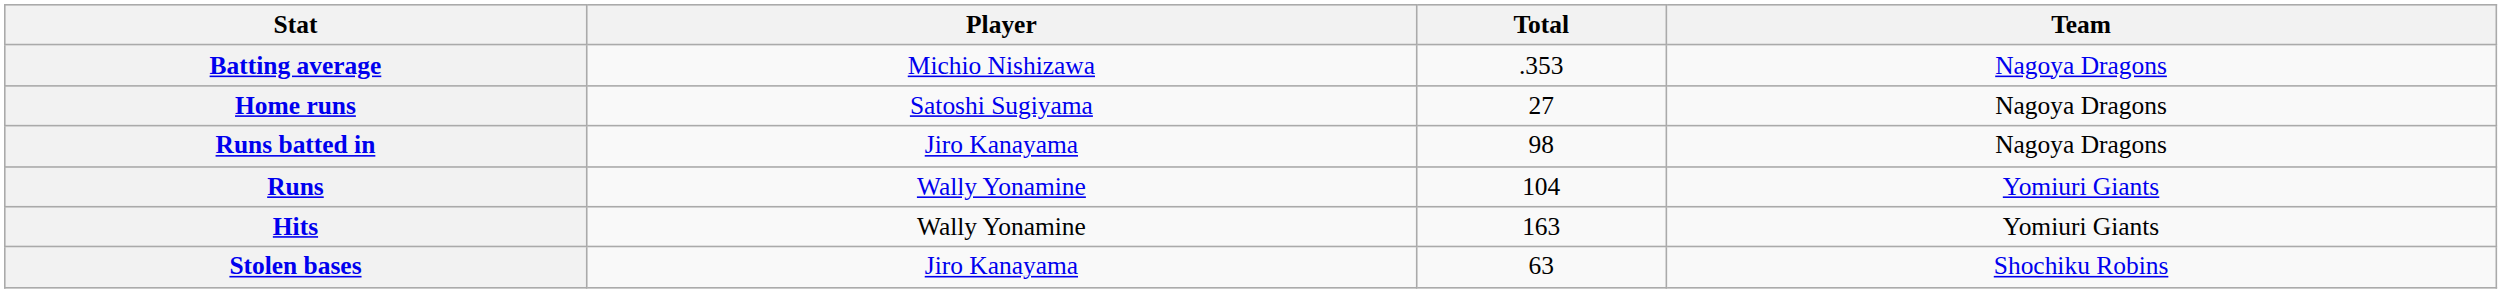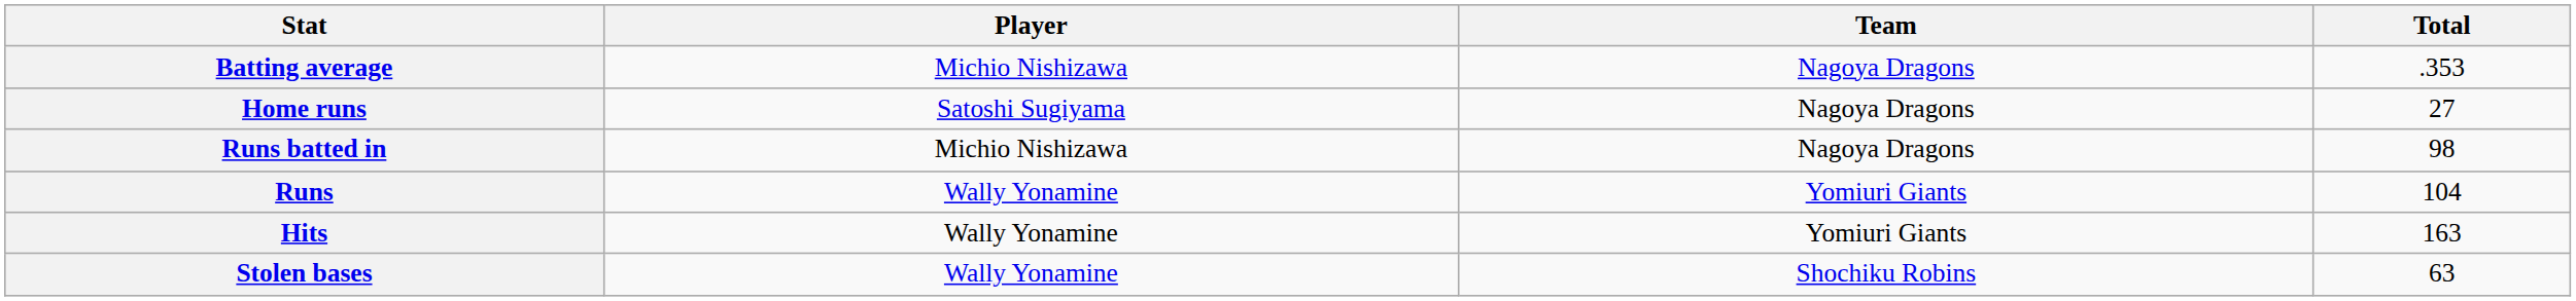columns swapped: Team <-> Total
Runs batted in | Player: Jiro Kanayama -> Michio Nishizawa
Stolen bases | Player: Jiro Kanayama -> Wally Yonamine
